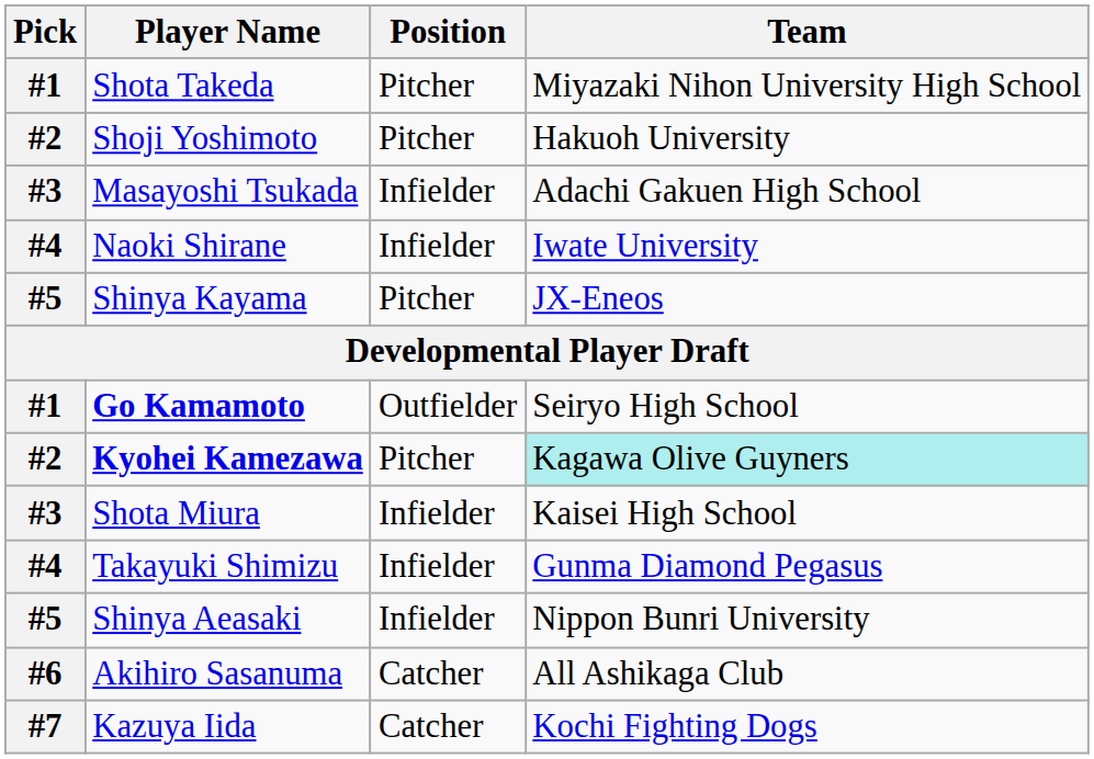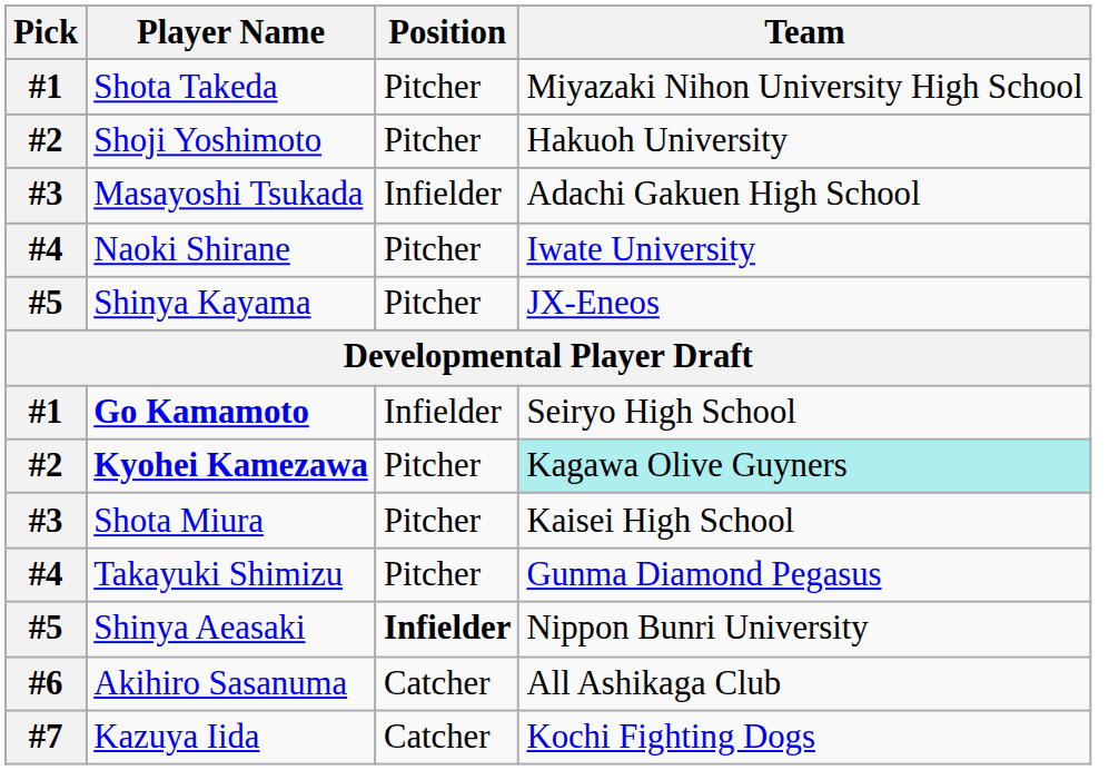Naoki Shirane | Position: Infielder -> Pitcher
Go Kamamoto | Position: Outfielder -> Infielder
Shota Miura | Position: Infielder -> Pitcher
Takayuki Shimizu | Position: Infielder -> Pitcher
Shinya Aeasaki | Position: normal -> bold
